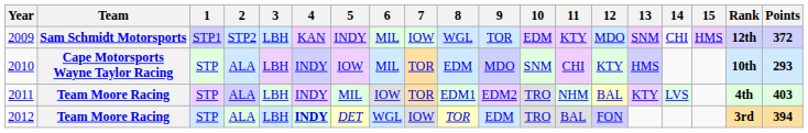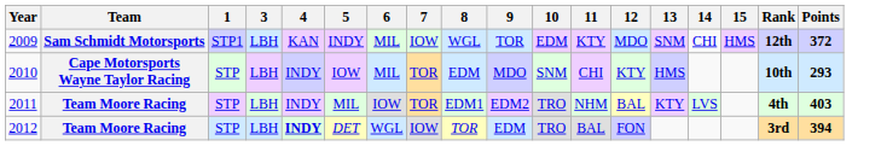- column: 2 | STP2 | ALA | ALA | ALA
